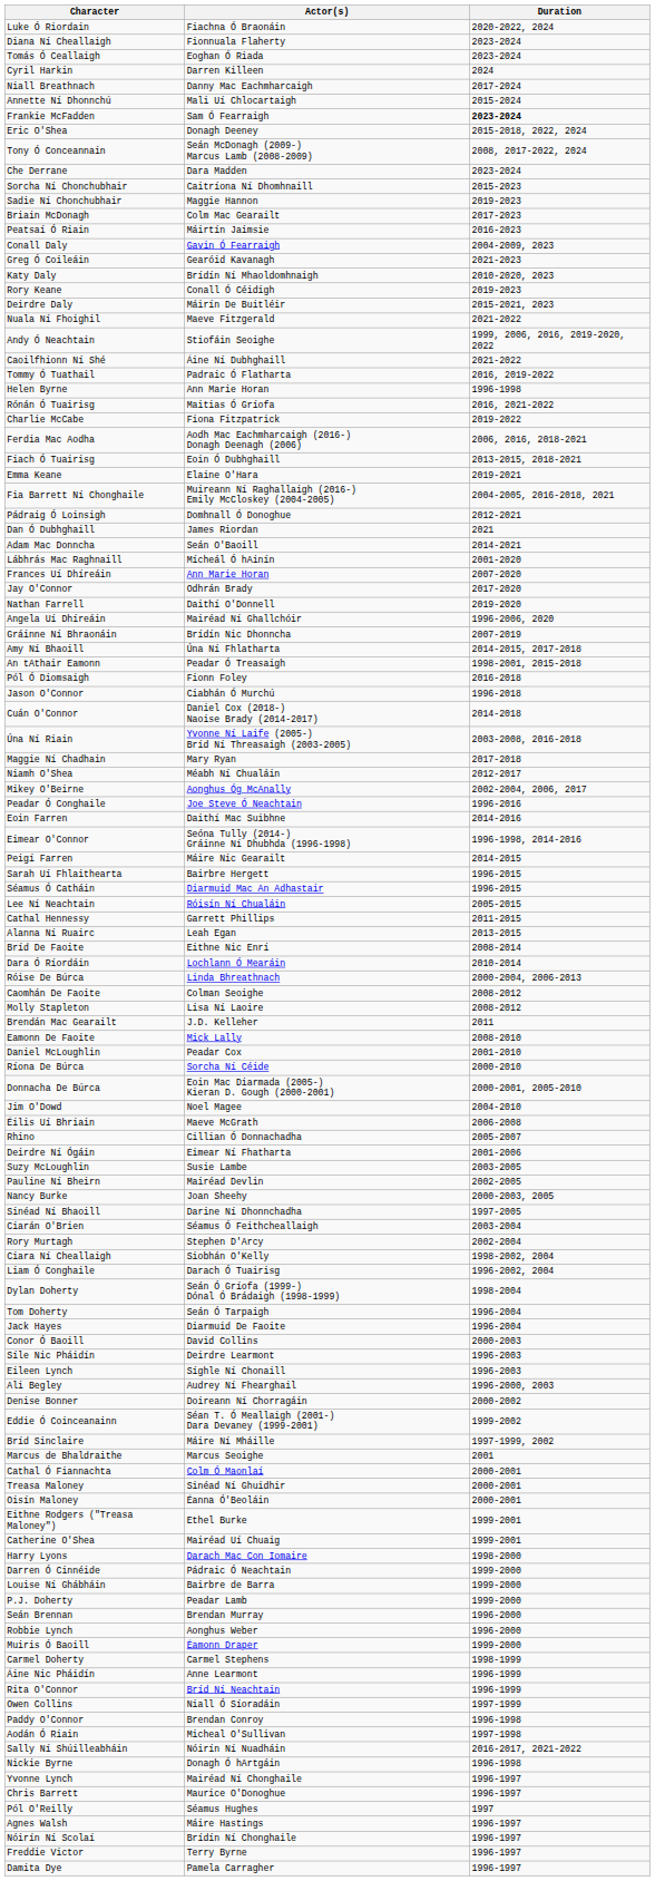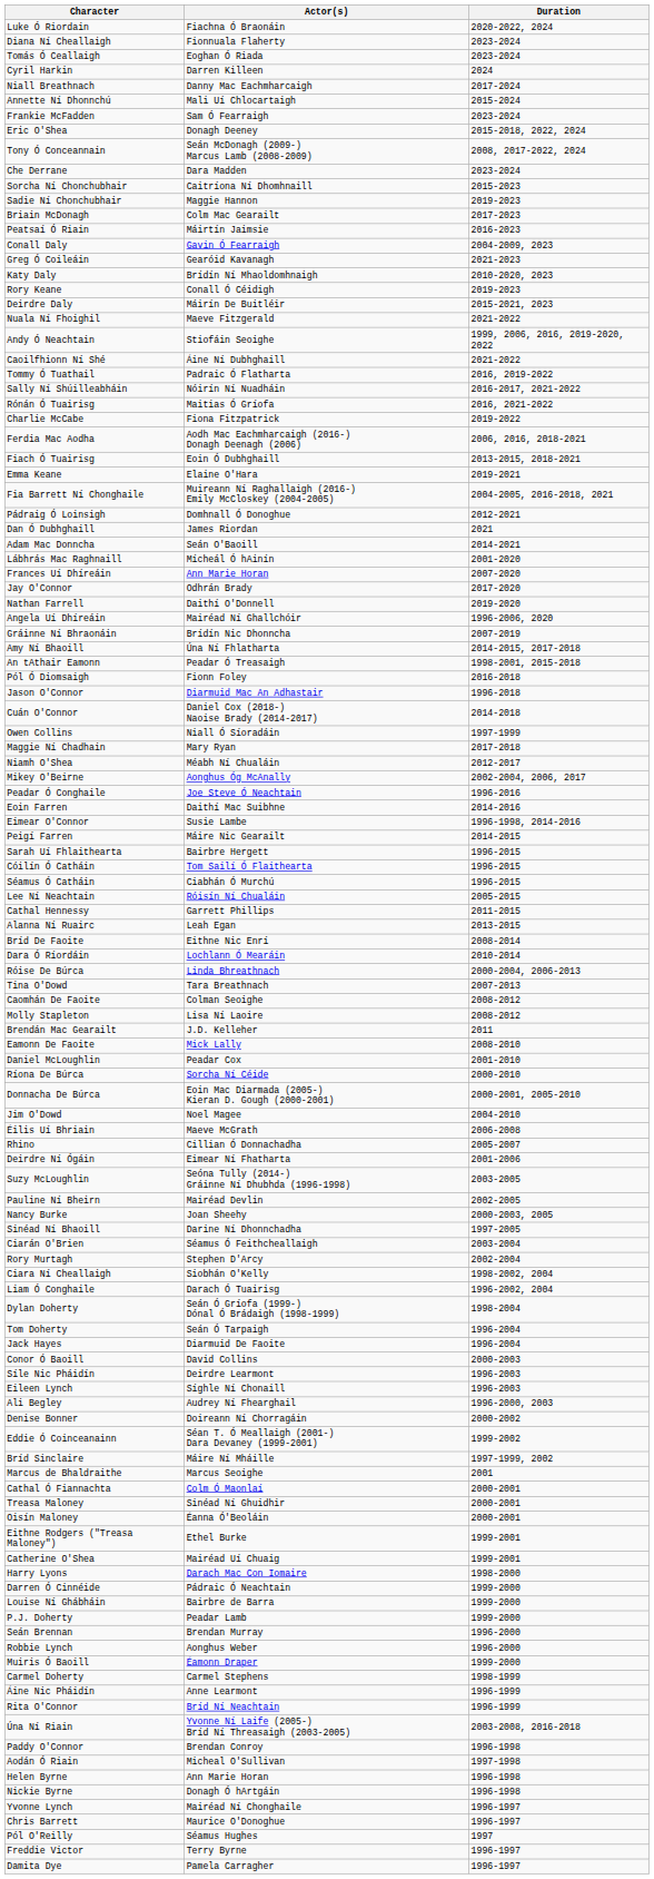Frankie McFadden | Duration: bold -> normal
rows swapped: Sally Ní Shúilleabháin <-> Helen Byrne
Jason O'Connor | Actor(s): Ciabhán Ó Murchú -> Diarmuid Mac An Adhastair
rows swapped: Úna Ní Riain <-> Owen Collins
Eimear O'Connor | Actor(s): Seóna Tully (2014-) Gráinne Ní Dhubhda (1996-1998) -> Susie Lambe
+ row: Cóilín Ó Catháin | Tom Sailí Ó Flaithearta | 1996-2015
Séamus Ó Catháin | Actor(s): Diarmuid Mac An Adhastair -> Ciabhán Ó Murchú
+ row: Tina O'Dowd | Tara Breathnach | 2007-2013
Suzy McLoughlin | Actor(s): Susie Lambe -> Seóna Tully (2014-) Gráinne Ní Dhubhda (1996-1998)
- row: Agnes Walsh | Máire Hastings | 1996-1997
- row: Nóirín Ní Scolaí | Brídín Ní Chonghaile | 1996-1997
